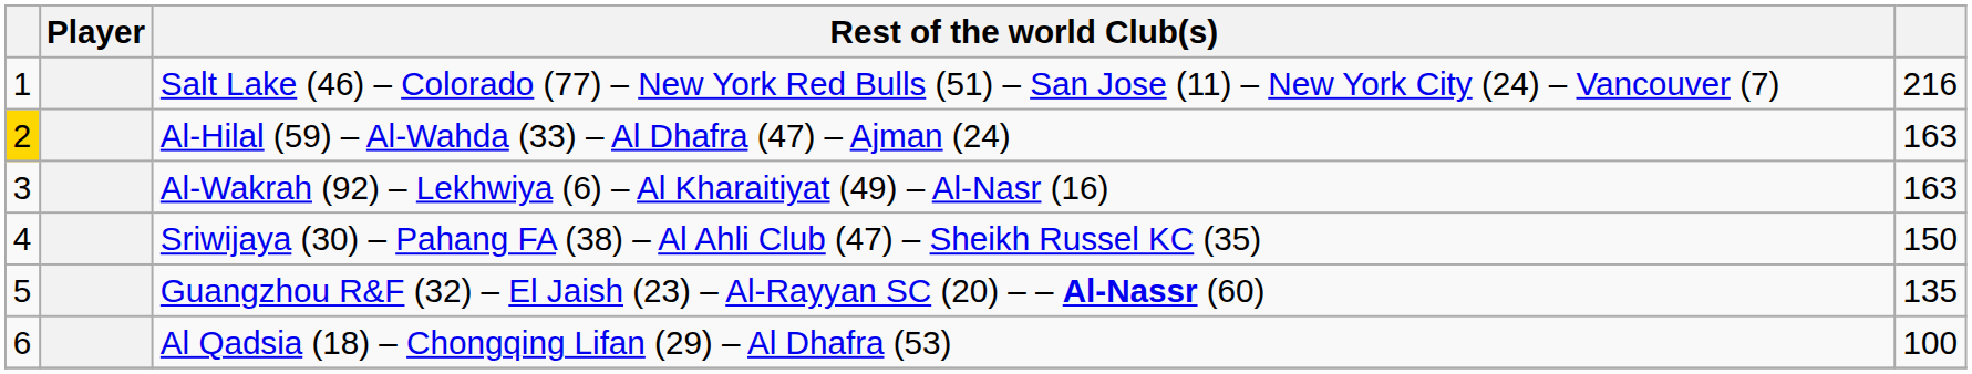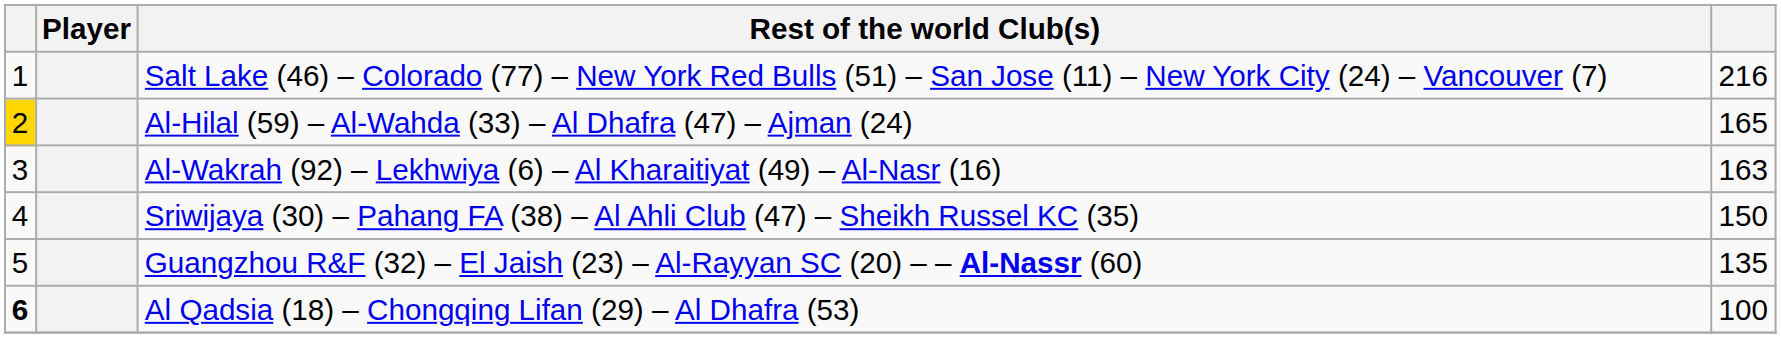Al-Hilal (59) – Al-Wahda (33) – Al Dhafra (47) – Ajman (24) | column 4: 163 -> 165
Al Qadsia (18) – Chongqing Lifan (29) – Al Dhafra (53) | column 1: normal -> bold
